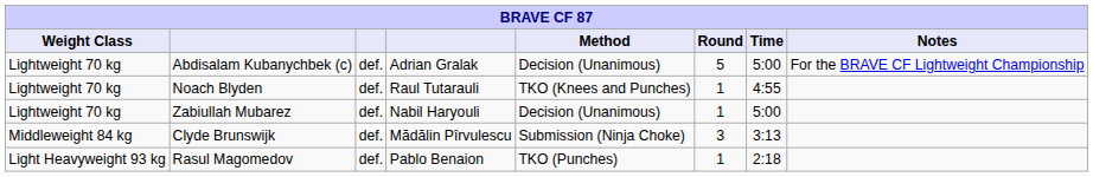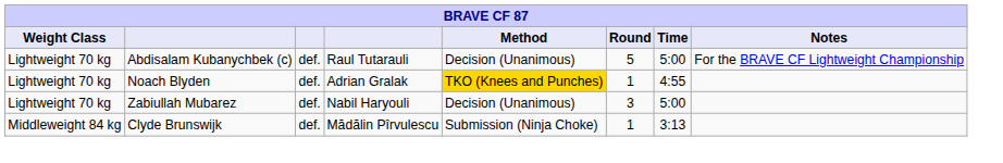Abdisalam Kubanychbek (c) | column 4: Adrian Gralak -> Raul Tutarauli
Noach Blyden | column 4: Raul Tutarauli -> Adrian Gralak
Noach Blyden | Method: no background -> gold background
Zabiullah Mubarez | Round: 1 -> 3
Clyde Brunswijk | Round: 3 -> 1
- row: Light Heavyweight 93 kg | Rasul Magomedov | def. | Pablo Benaion | TKO (Punches) | 1 | 2:18
